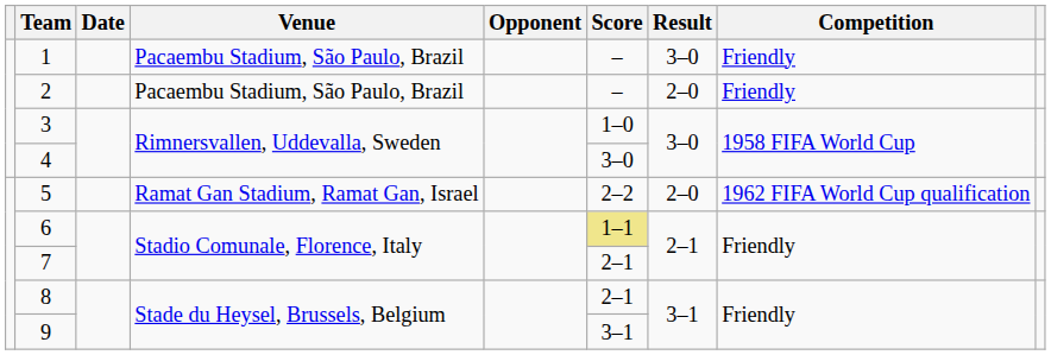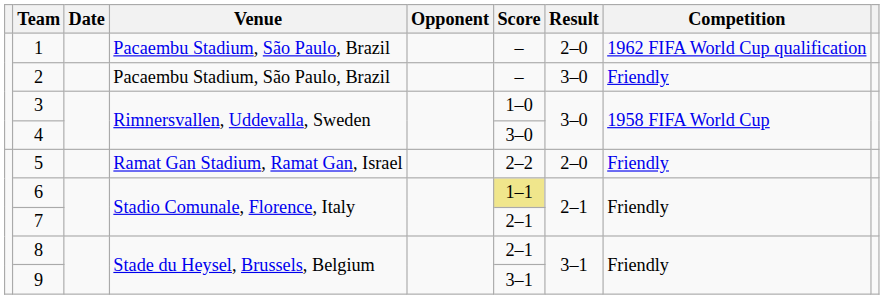1 | Result: 3–0 -> 2–0
1 | Competition: Friendly -> 1962 FIFA World Cup qualification
2 | Result: 2–0 -> 3–0
5 | Competition: 1962 FIFA World Cup qualification -> Friendly
